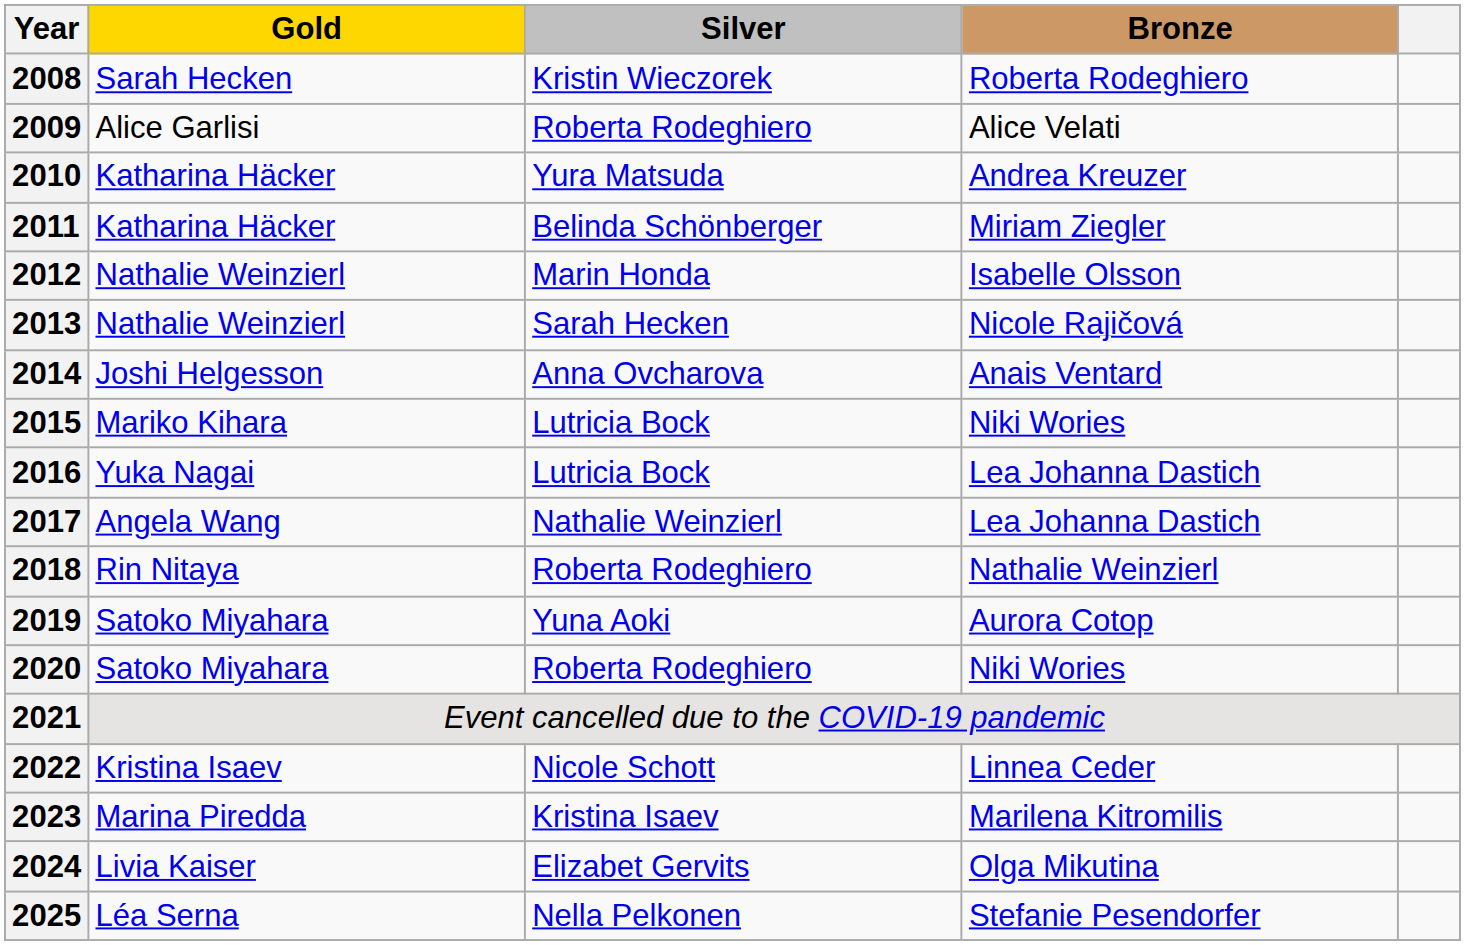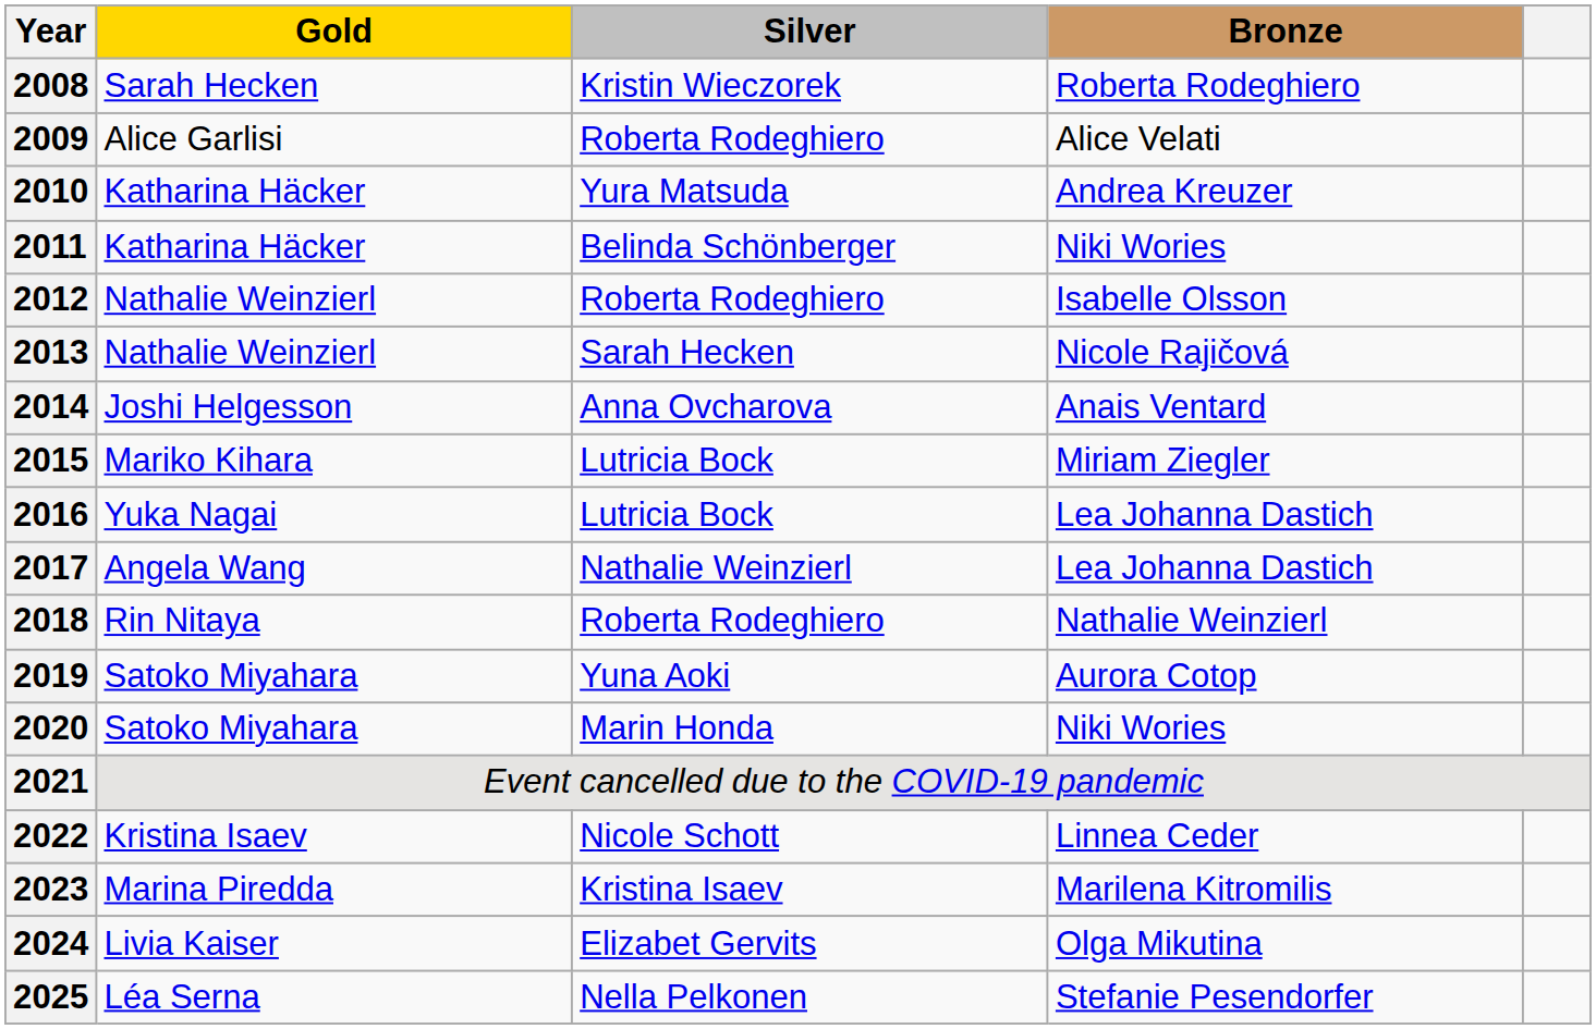2011 | Bronze: Miriam Ziegler -> Niki Wories
2012 | Silver: Marin Honda -> Roberta Rodeghiero
2015 | Bronze: Niki Wories -> Miriam Ziegler
2020 | Silver: Roberta Rodeghiero -> Marin Honda
